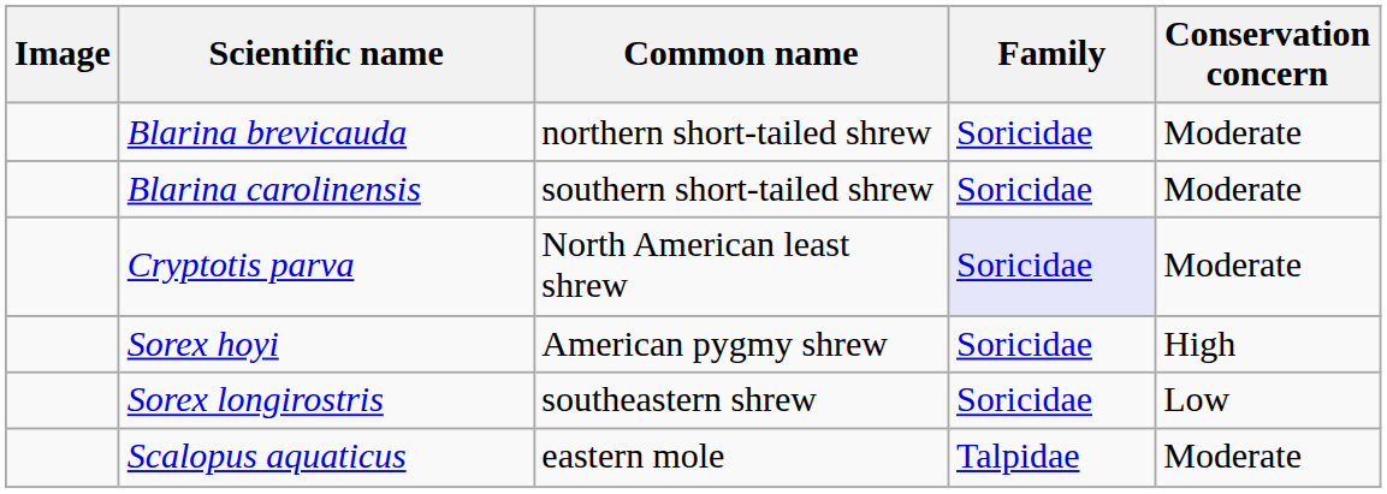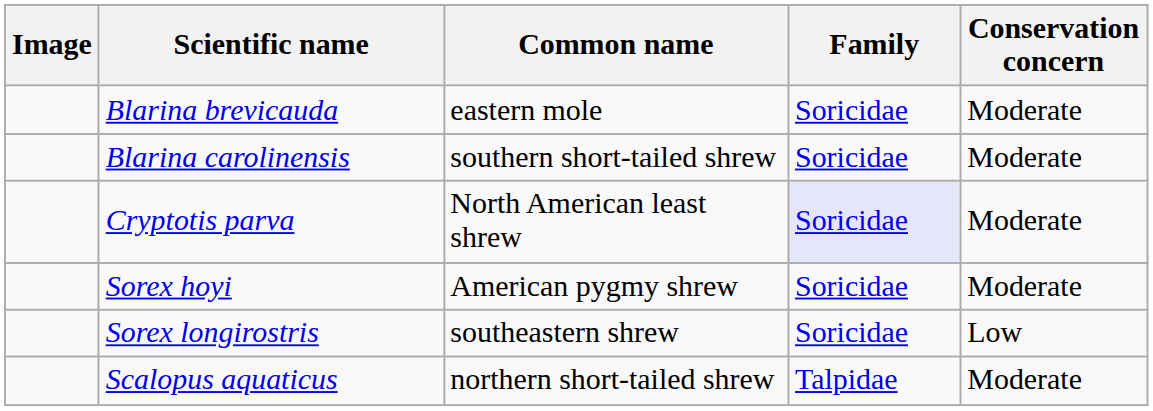Blarina brevicauda | Common name: northern short-tailed shrew -> eastern mole
Sorex hoyi | Conservation concern: High -> Moderate
Scalopus aquaticus | Common name: eastern mole -> northern short-tailed shrew
